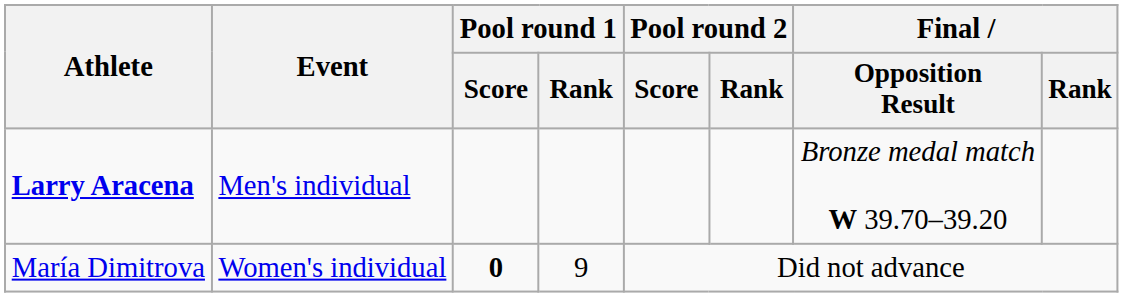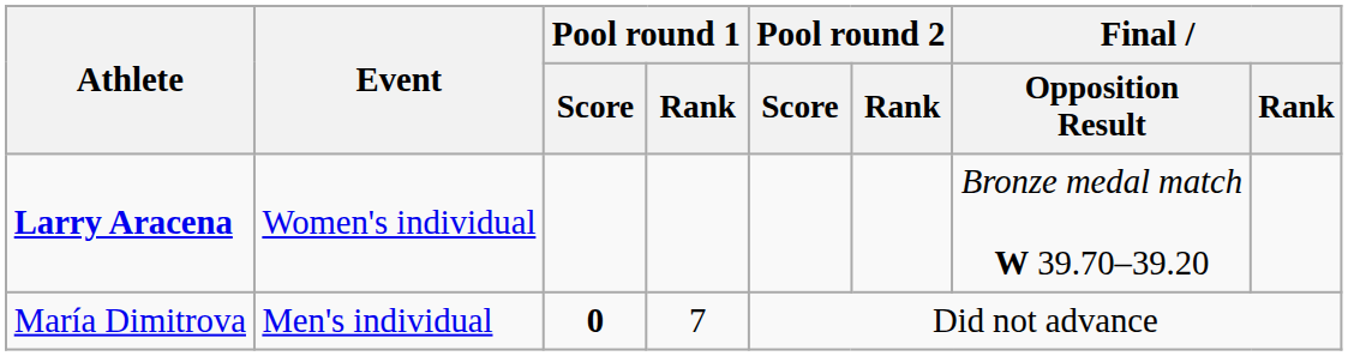Larry Aracena | Event: Men's individual -> Women's individual
María Dimitrova | Event: Women's individual -> Men's individual
María Dimitrova | Pool round 1 / Rank: 9 -> 7
